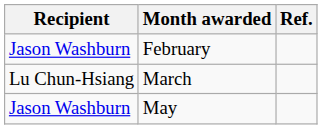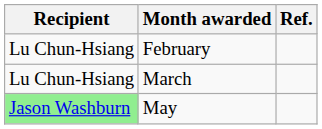February | Recipient: Jason Washburn -> Lu Chun-Hsiang
May | Recipient: no background -> lightgreen background
